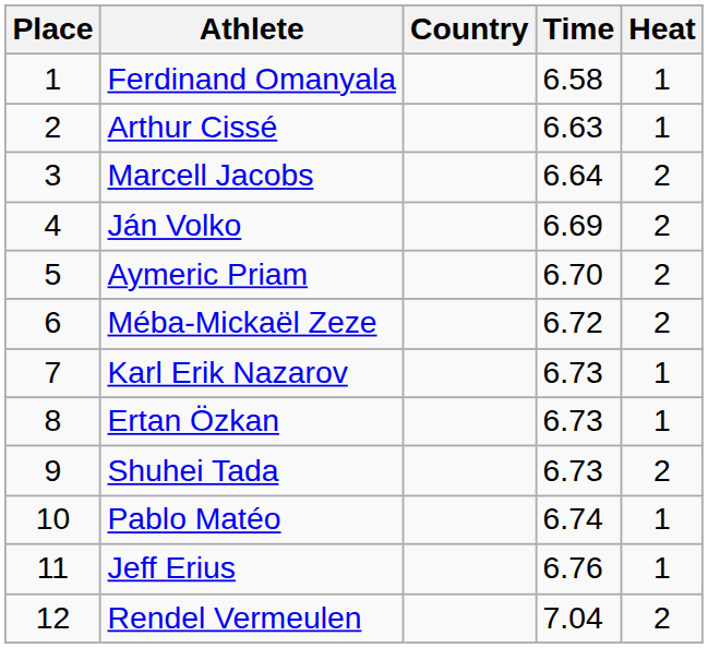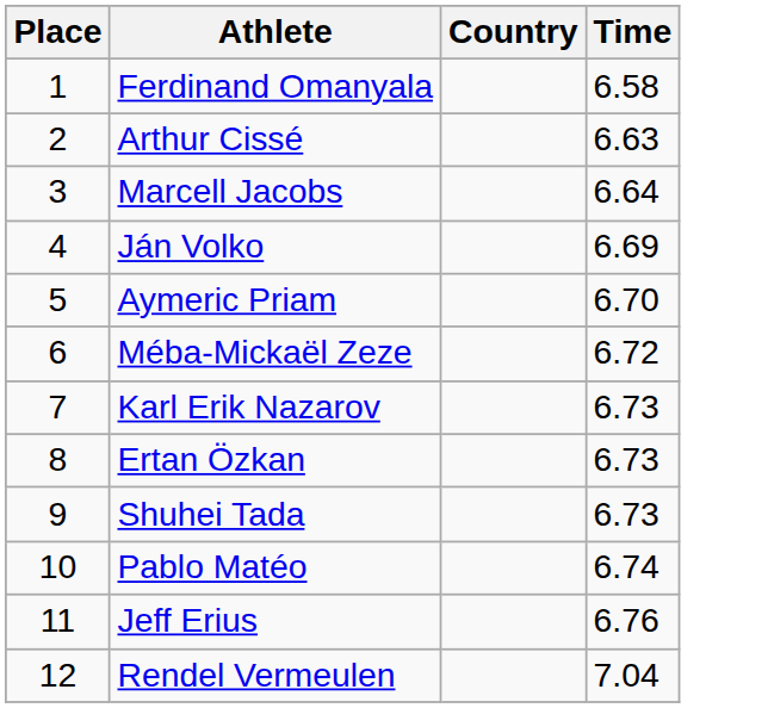- column: Heat | 1 | 1 | 2 | 2 | 2 | 2 | 1 | 1 | 2 | 1 | 1 | 2
